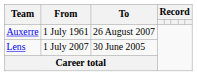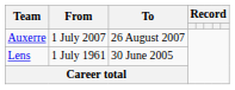Auxerre | From: 1 July 1961 -> 1 July 2007
Lens | From: 1 July 2007 -> 1 July 1961
